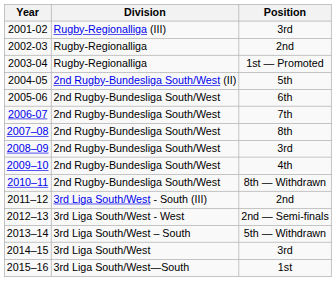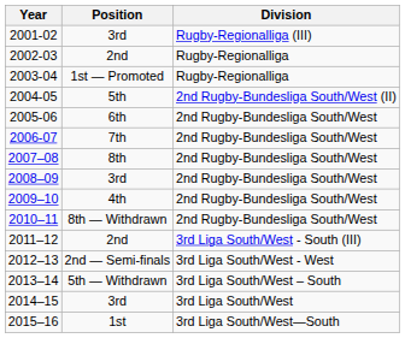columns swapped: Division <-> Position
